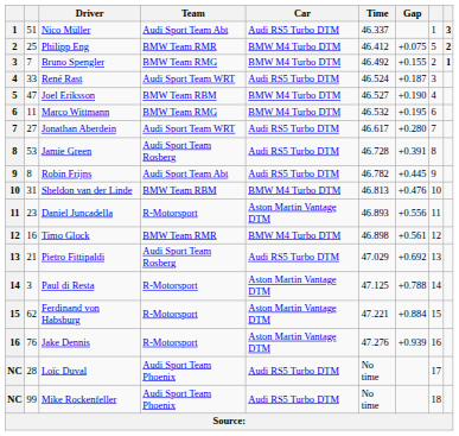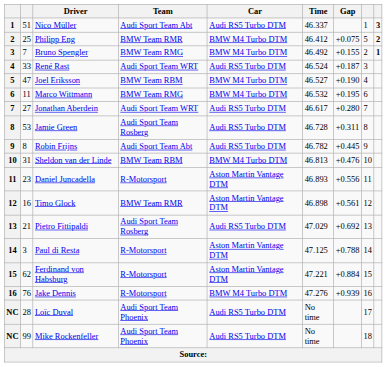Jamie Green | Gap: +0.391 -> +0.311
Timo Glock | Car: BMW M4 Turbo DTM -> Aston Martin Vantage DTM
Jake Dennis | Car: Aston Martin Vantage DTM -> BMW M4 Turbo DTM
